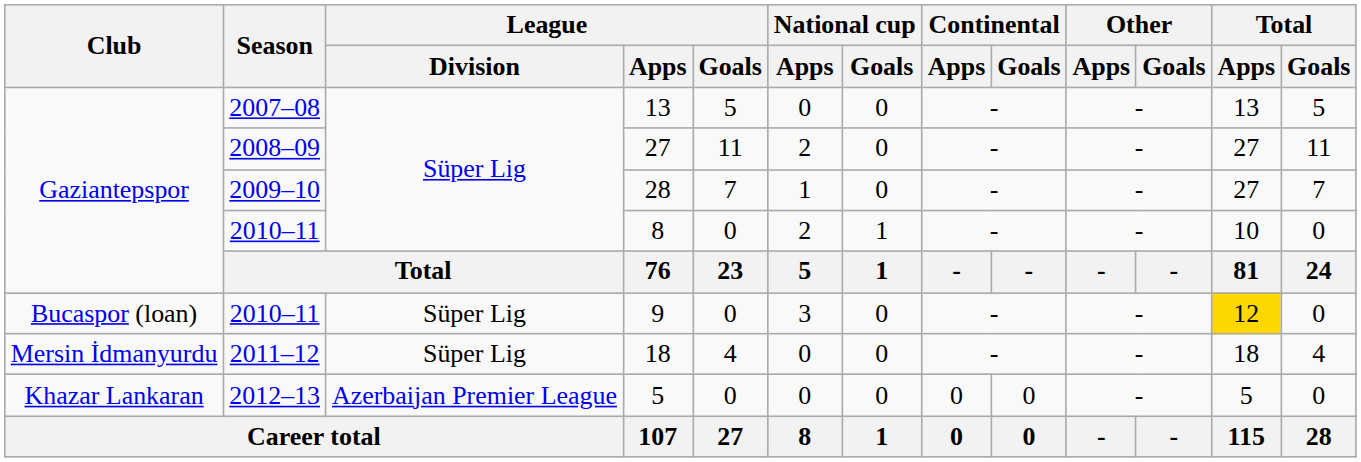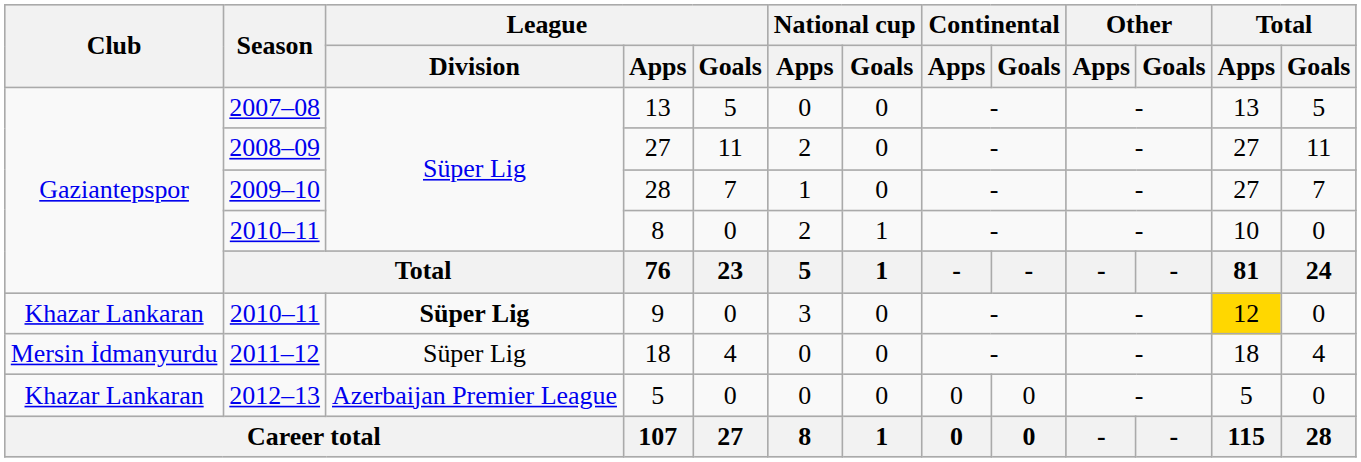9 | Club: Bucaspor (loan) -> Khazar Lankaran
9 | League / Division: normal -> bold
